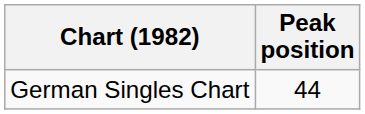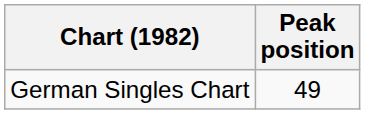German Singles Chart | Peak position: 44 -> 49
